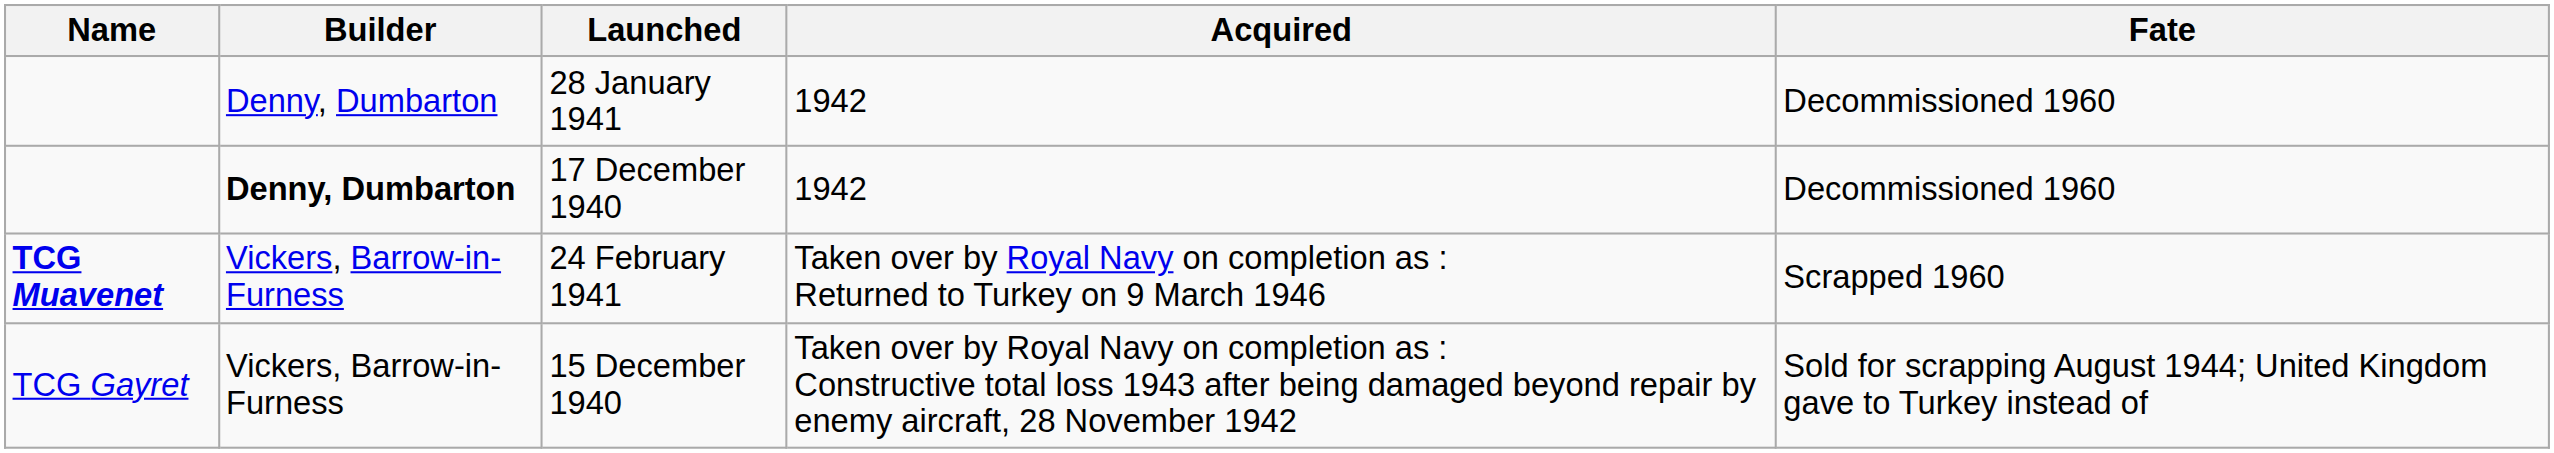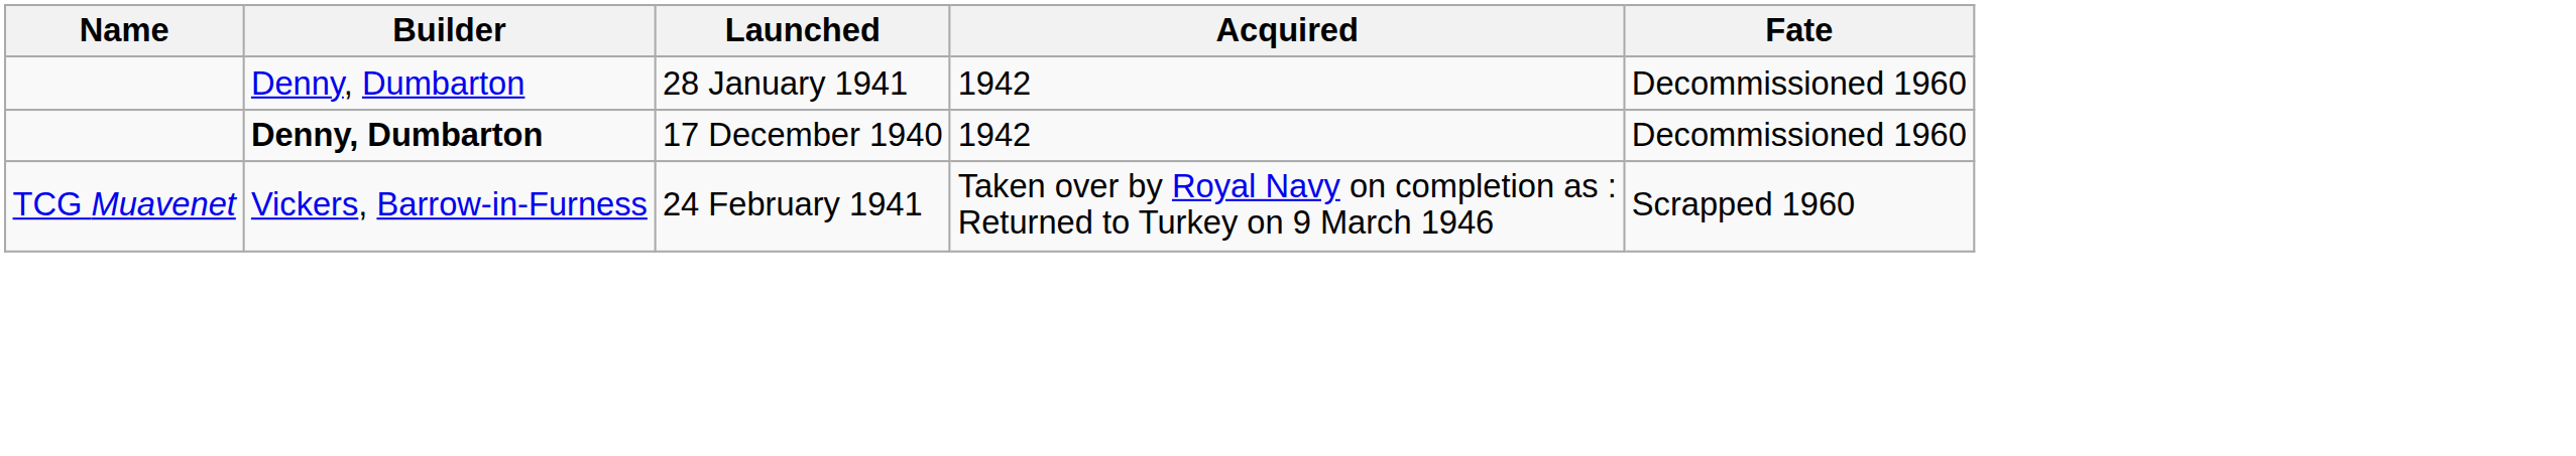24 February 1941 | Name: bold -> normal
- row: TCG Gayret | Vickers, Barrow-in-Furness | 15 December 1940 | Taken over by Royal Navy on completion as : Constructive total loss 1943 after being damaged beyond repair by enemy aircraft, 28 November 1942 | Sold for scrapping August 1944; United Kingdom gave to Turkey instead of
